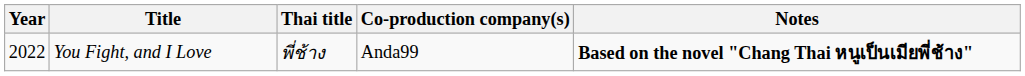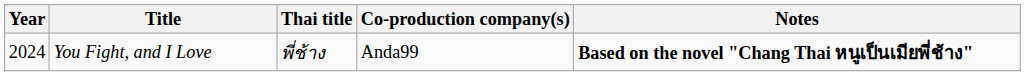You Fight, and I Love | Year: 2022 -> 2024
